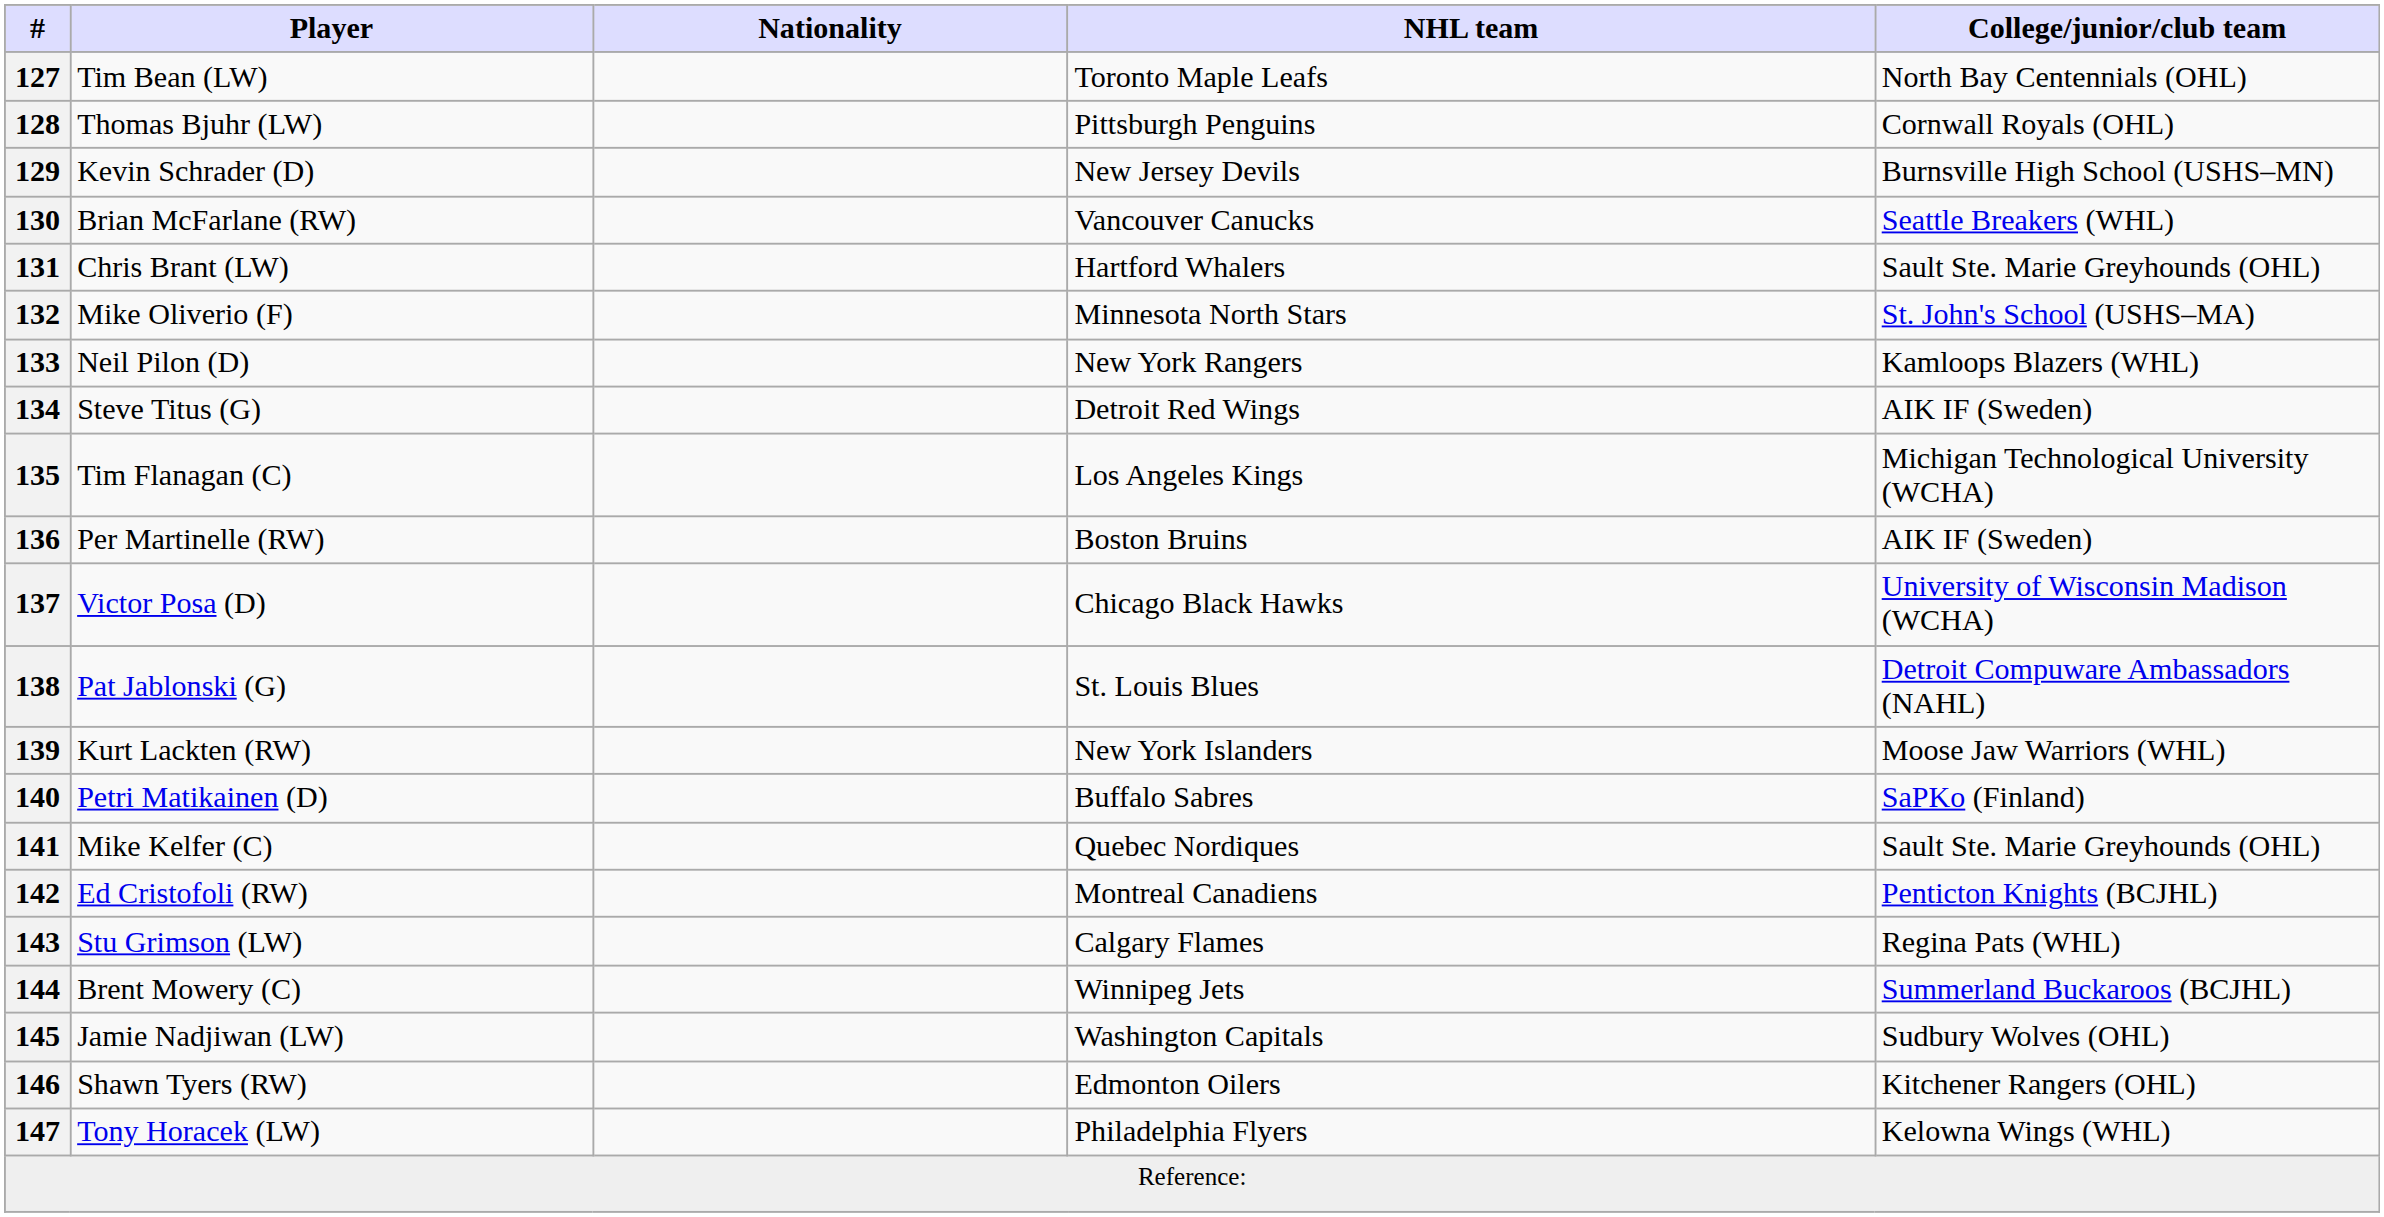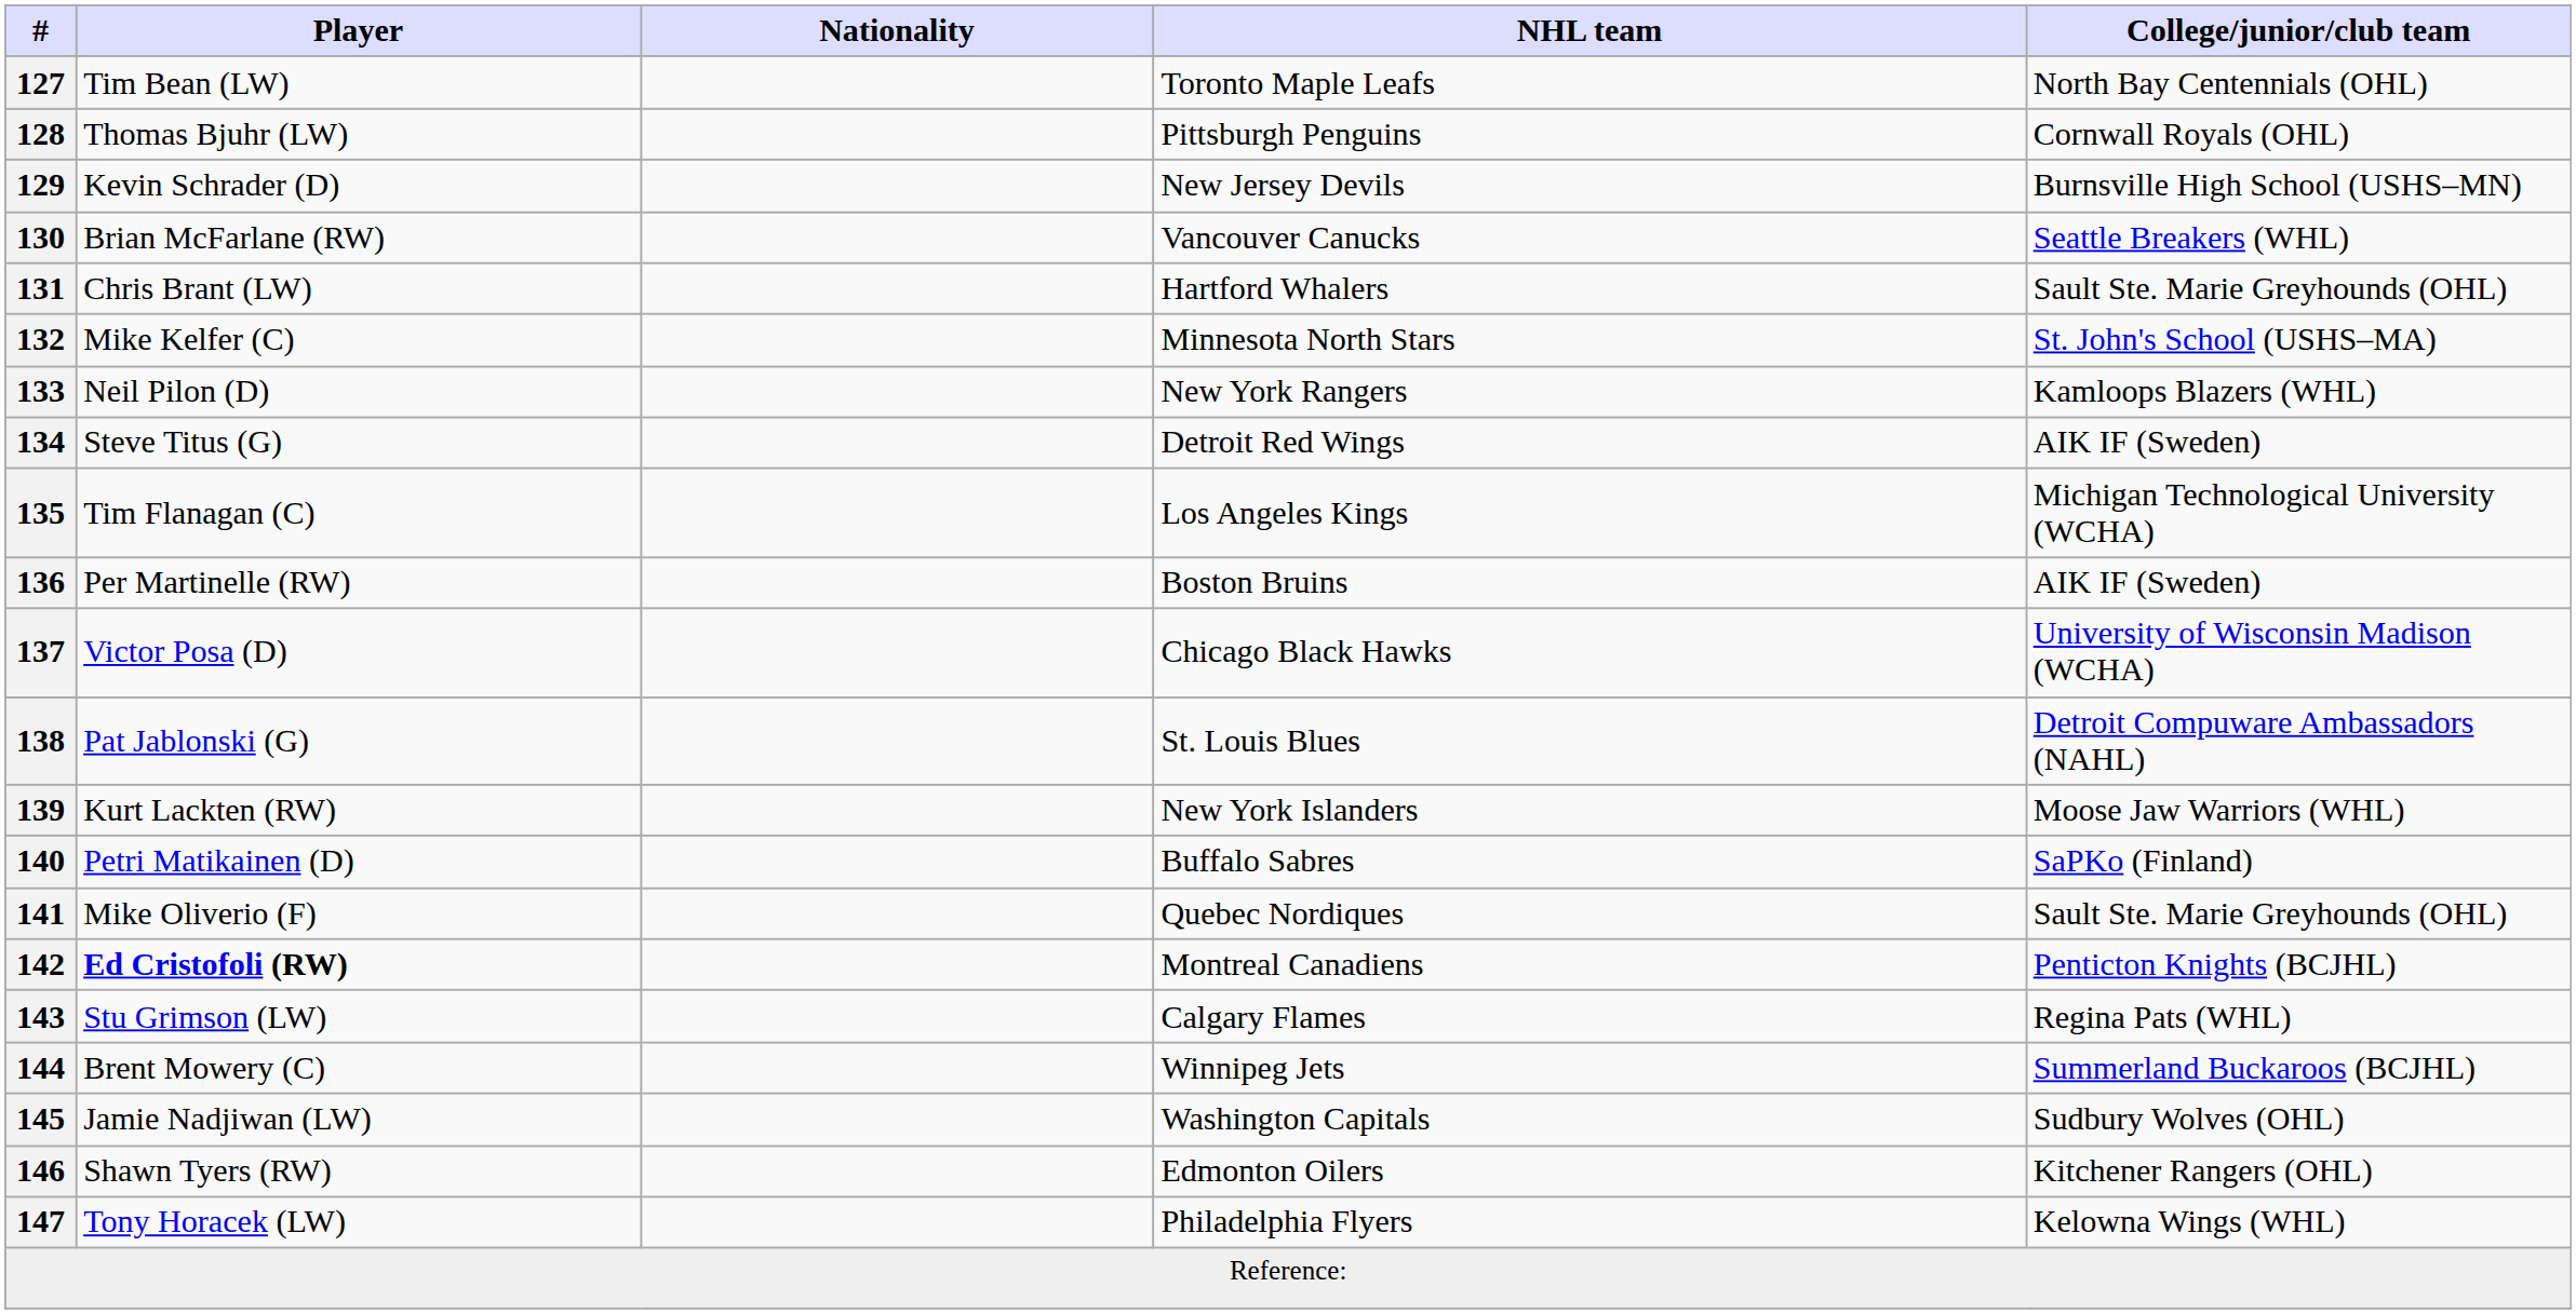132 | Player: Mike Oliverio (F) -> Mike Kelfer (C)
141 | Player: Mike Kelfer (C) -> Mike Oliverio (F)
142 | Player: normal -> bold
